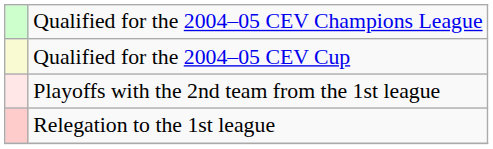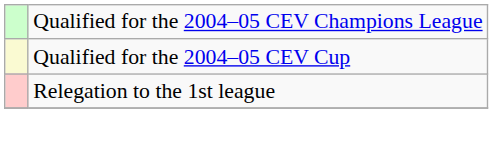- row: Playoffs with the 2nd team from the 1st league
